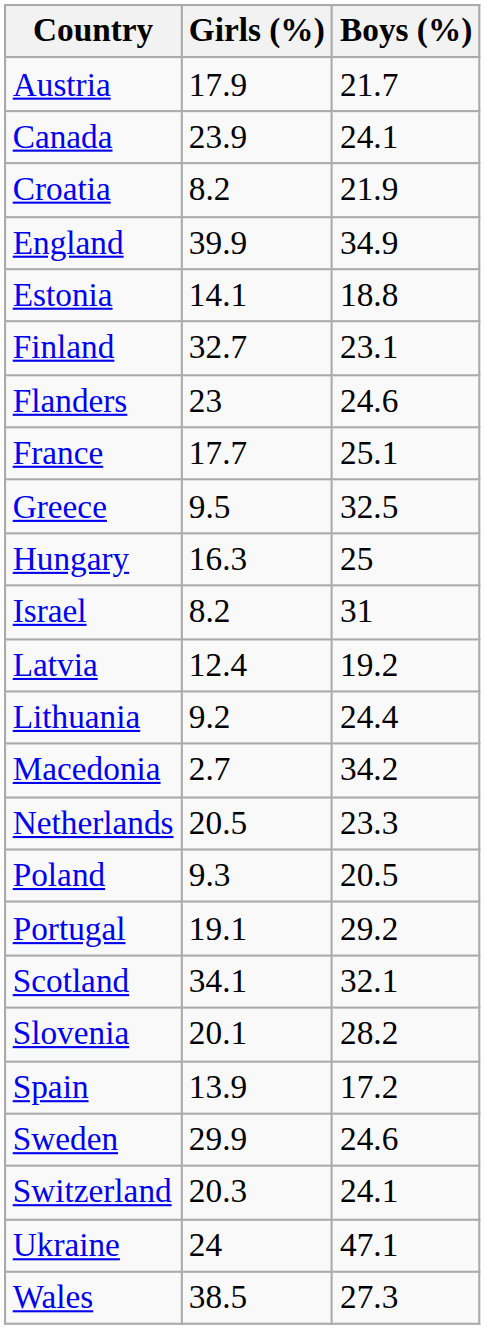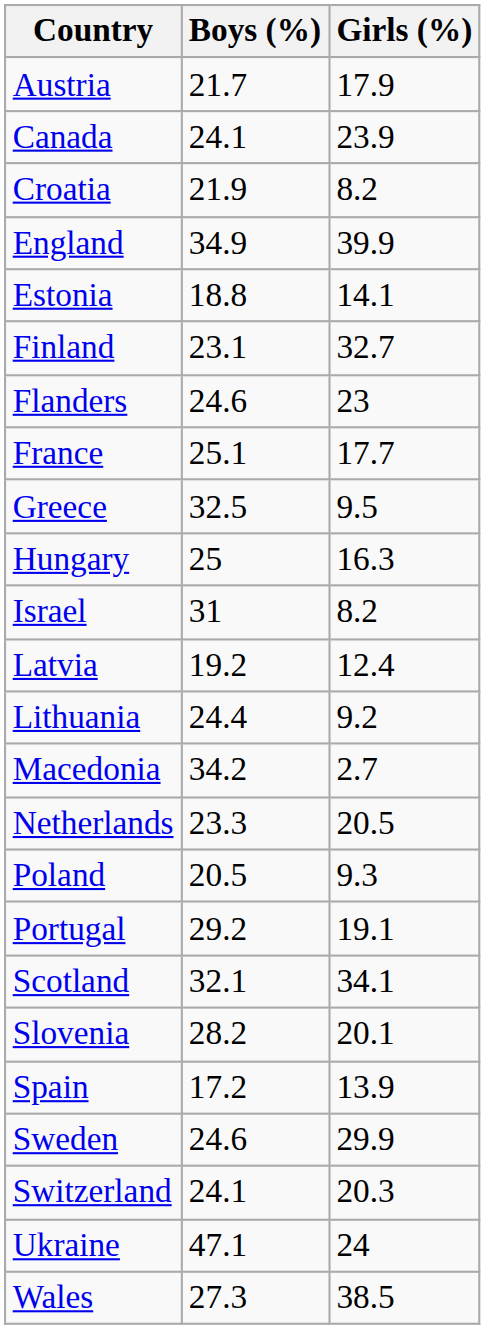columns swapped: Boys (%) <-> Girls (%)
